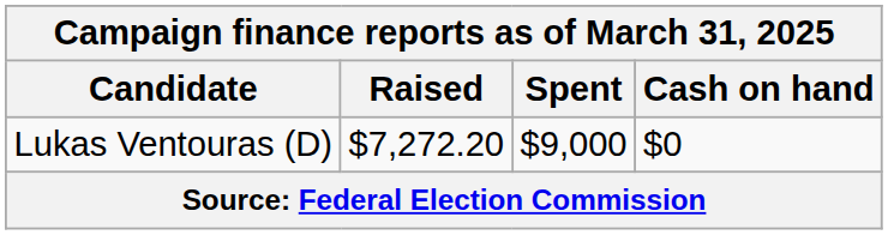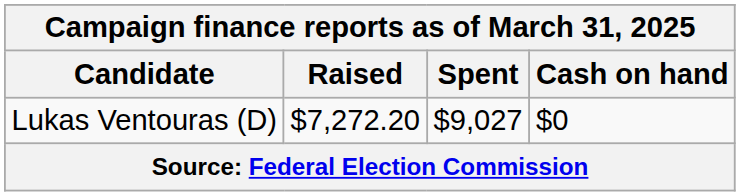Lukas Ventouras (D) | Spent: $9,000 -> $9,027
